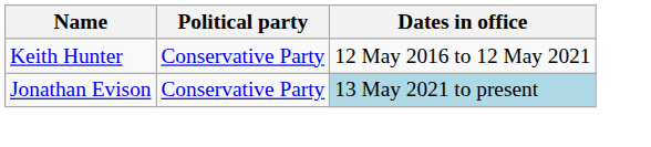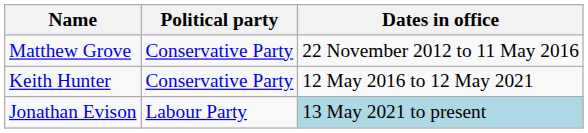+ row: Matthew Grove | Conservative Party | 22 November 2012 to 11 May 2016
Jonathan Evison | Political party: Conservative Party -> Labour Party
